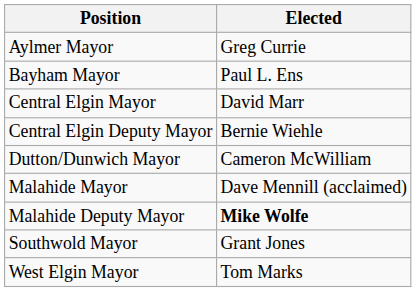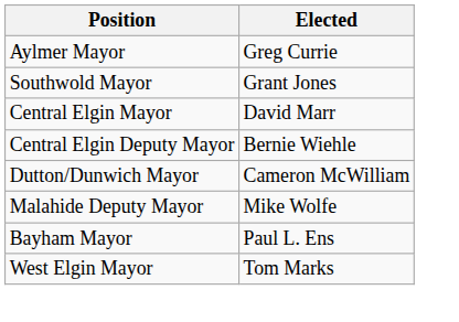rows swapped: Bayham Mayor <-> Southwold Mayor
- row: Malahide Mayor | Dave Mennill (acclaimed)
Malahide Deputy Mayor | Elected: bold -> normal
